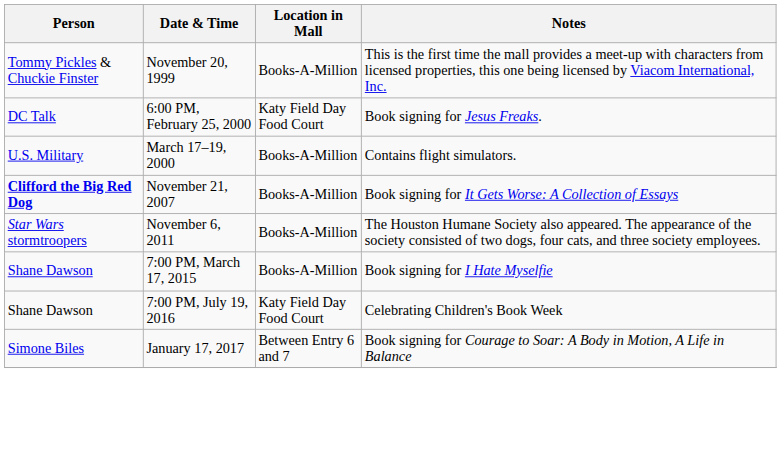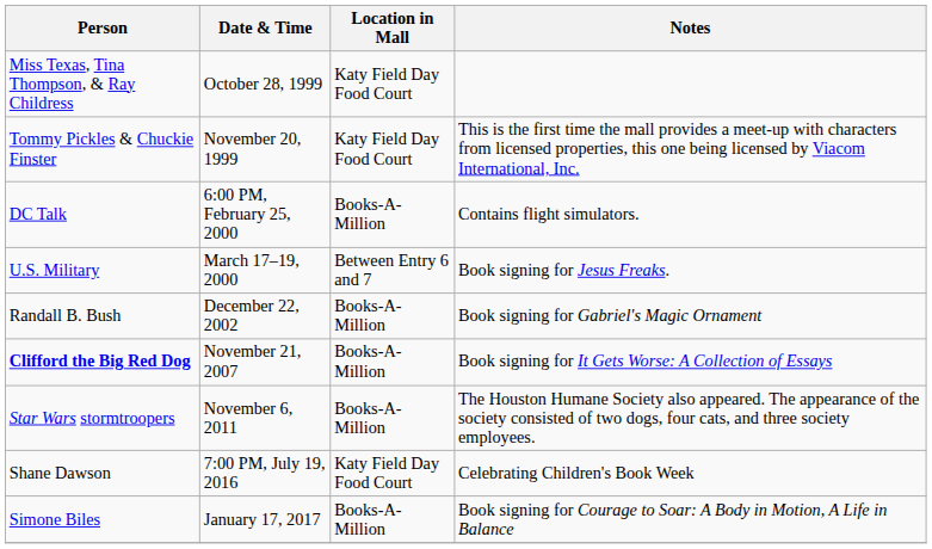+ row: Miss Texas, Tina Thompson, & Ray Childress | October 28, 1999 | Katy Field Day Food Court
November 20, 1999 | Location in Mall: Books-A-Million -> Katy Field Day Food Court
6:00 PM, February 25, 2000 | Location in Mall: Katy Field Day Food Court -> Books-A-Million
6:00 PM, February 25, 2000 | Notes: Book signing for Jesus Freaks. -> Contains flight simulators.
March 17–19, 2000 | Location in Mall: Books-A-Million -> Between Entry 6 and 7
March 17–19, 2000 | Notes: Contains flight simulators. -> Book signing for Jesus Freaks.
+ row: Randall B. Bush | December 22, 2002 | Books-A-Million | Book signing for Gabriel's Magic Ornament
- row: Shane Dawson | 7:00 PM, March 17, 2015 | Books-A-Million | Book signing for I Hate Myselfie
January 17, 2017 | Location in Mall: Between Entry 6 and 7 -> Books-A-Million
